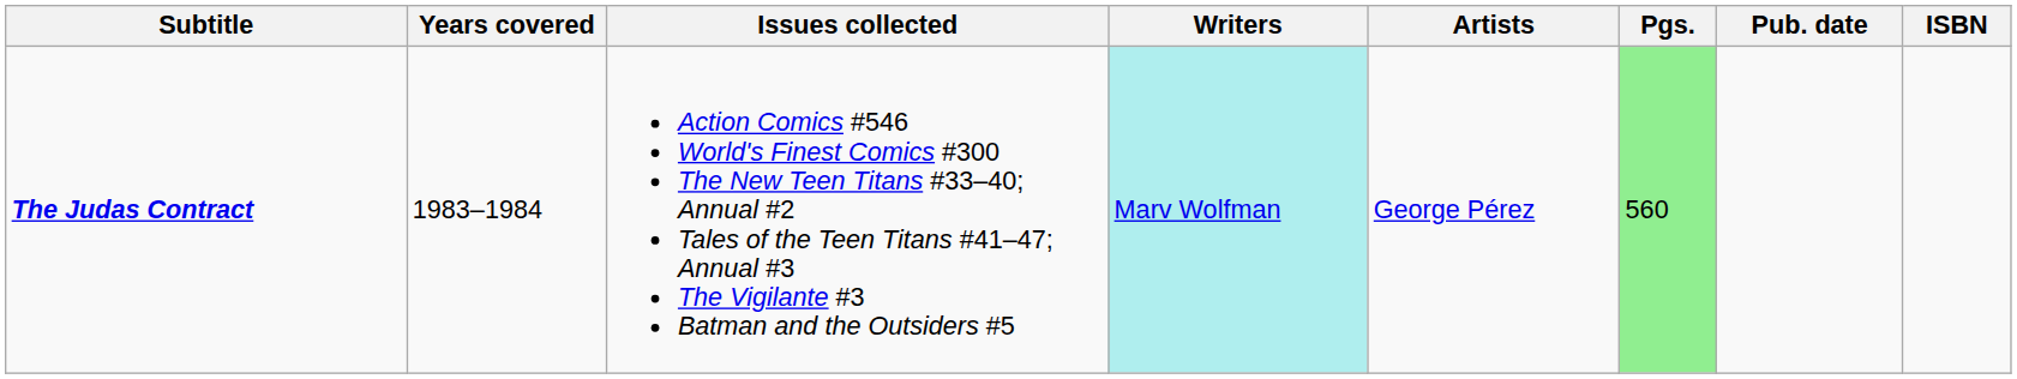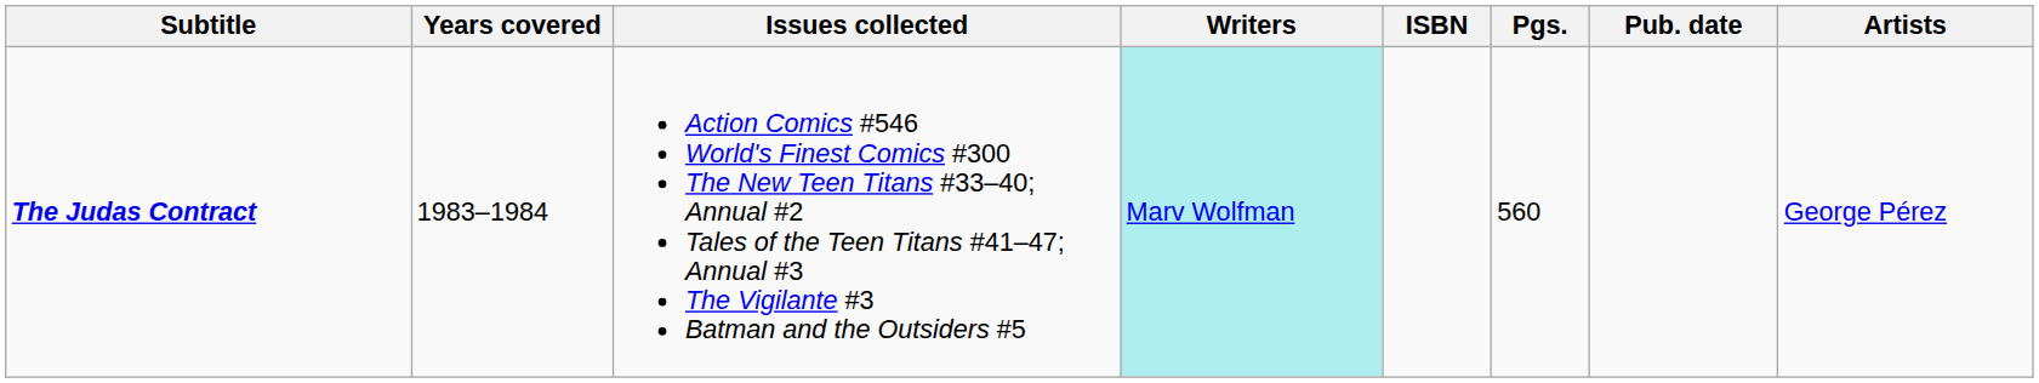columns swapped: Artists <-> ISBN
The Judas Contract | Pgs.: lightgreen background -> no background
